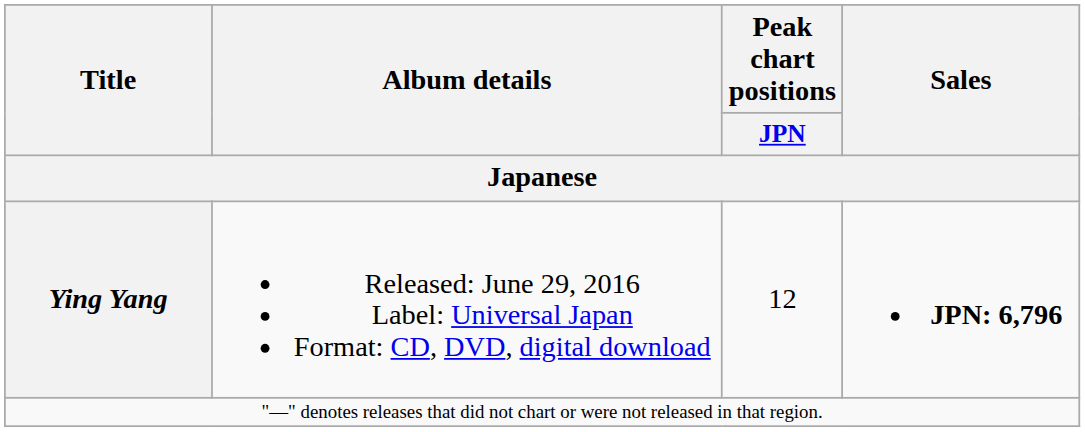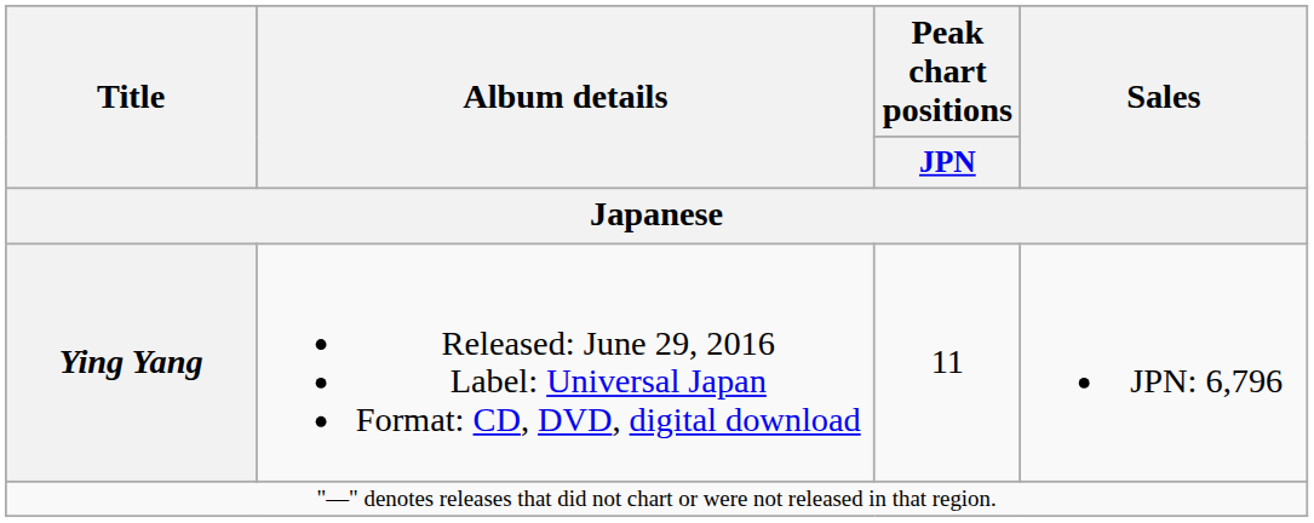Ying Yang | Peak chart positions / JPN: 12 -> 11
Ying Yang | Sales: bold -> normal
